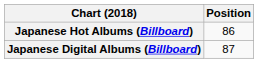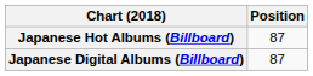Japanese Hot Albums (Billboard) | Position: 86 -> 87
